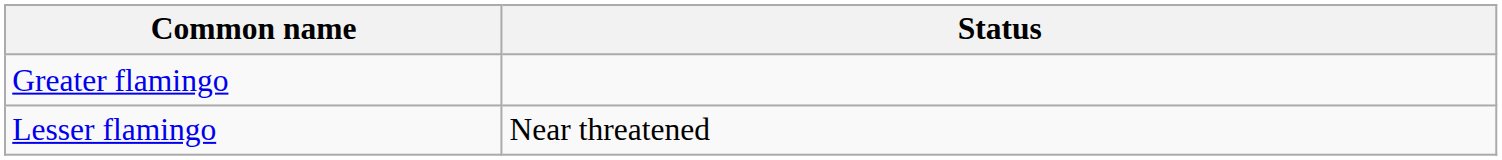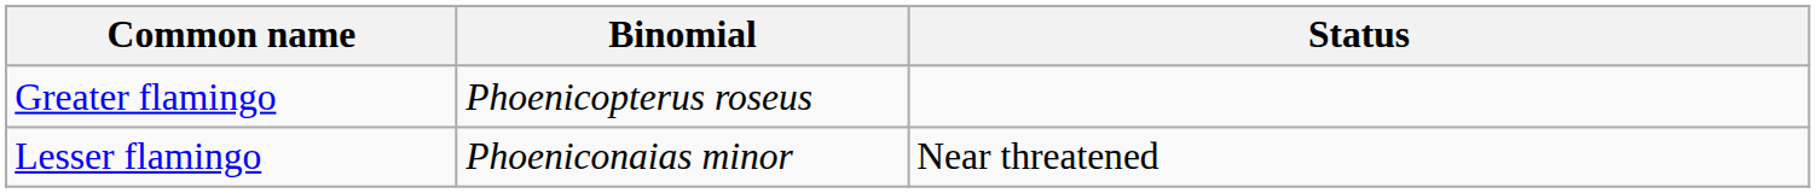+ column: Binomial | Phoenicopterus roseus | Phoeniconaias minor
